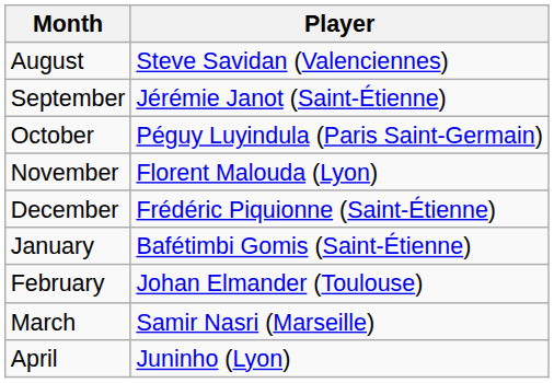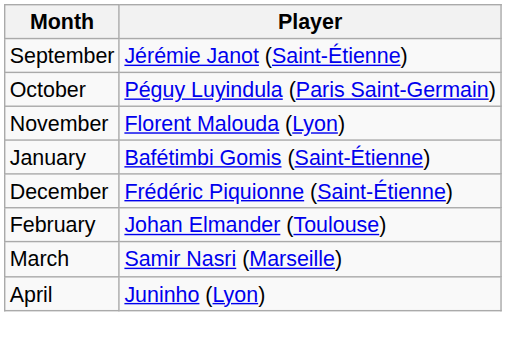- row: August | Steve Savidan (Valenciennes)
rows swapped: December <-> January
